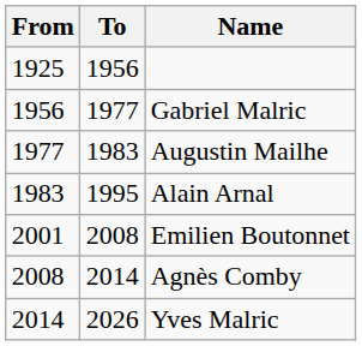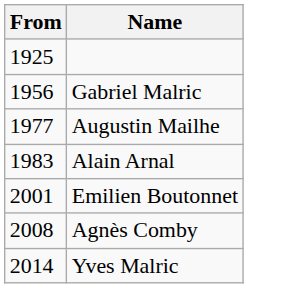- column: To | 1956 | 1977 | 1983 | 1995 | 2008 | 2014 | 2026
